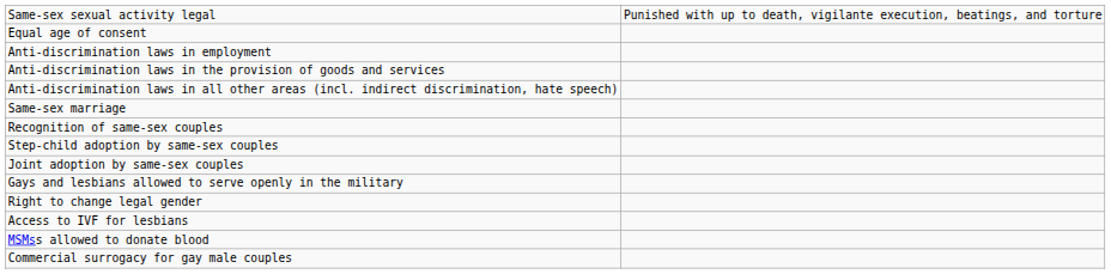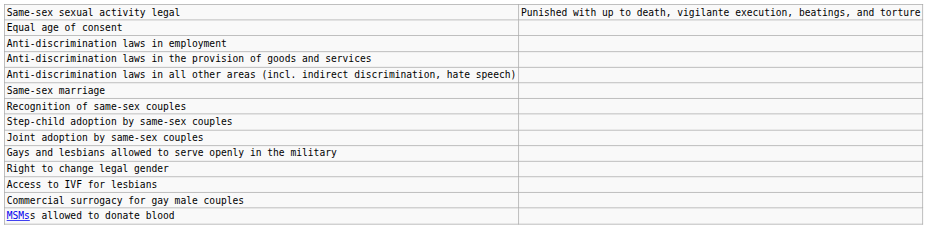rows swapped: Commercial surrogacy for gay male couples <-> MSMss allowed to donate blood
